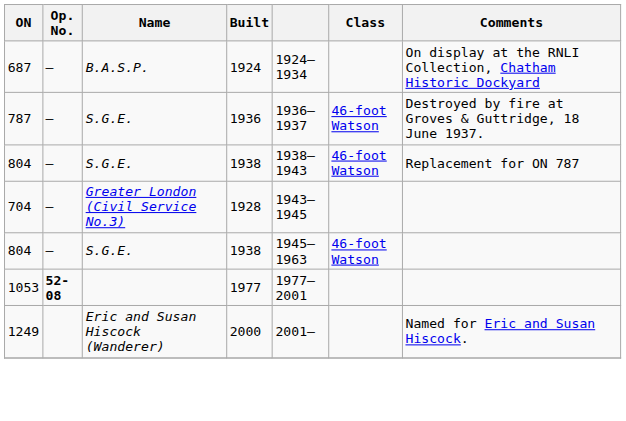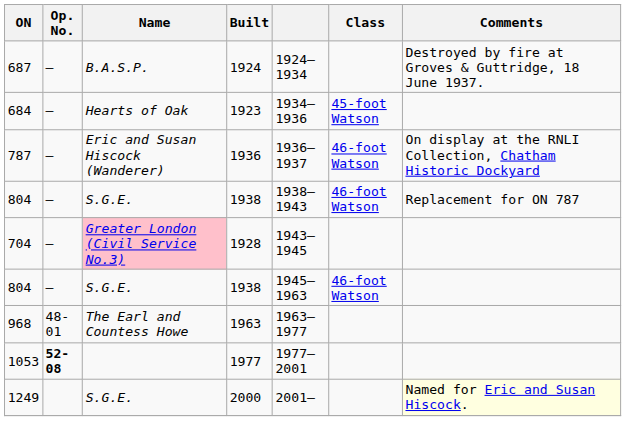687 | Comments: On display at the RNLI Collection, Chatham Historic Dockyard -> Destroyed by fire at Groves & Guttridge, 18 June 1937.
+ row: 684 | – | Hearts of Oak | 1923 | 1934–1936 | 45-foot Watson
787 | Name: S.G.E. -> Eric and Susan Hiscock (Wanderer)
787 | Comments: Destroyed by fire at Groves & Guttridge, 18 June 1937. -> On display at the RNLI Collection, Chatham Historic Dockyard
704 | Name: no background -> pink background
+ row: 968 | 48-01 | The Earl and Countess Howe | 1963 | 1963–1977
1249 | Name: Eric and Susan Hiscock (Wanderer) -> S.G.E.
1249 | Comments: no background -> lightyellow background
